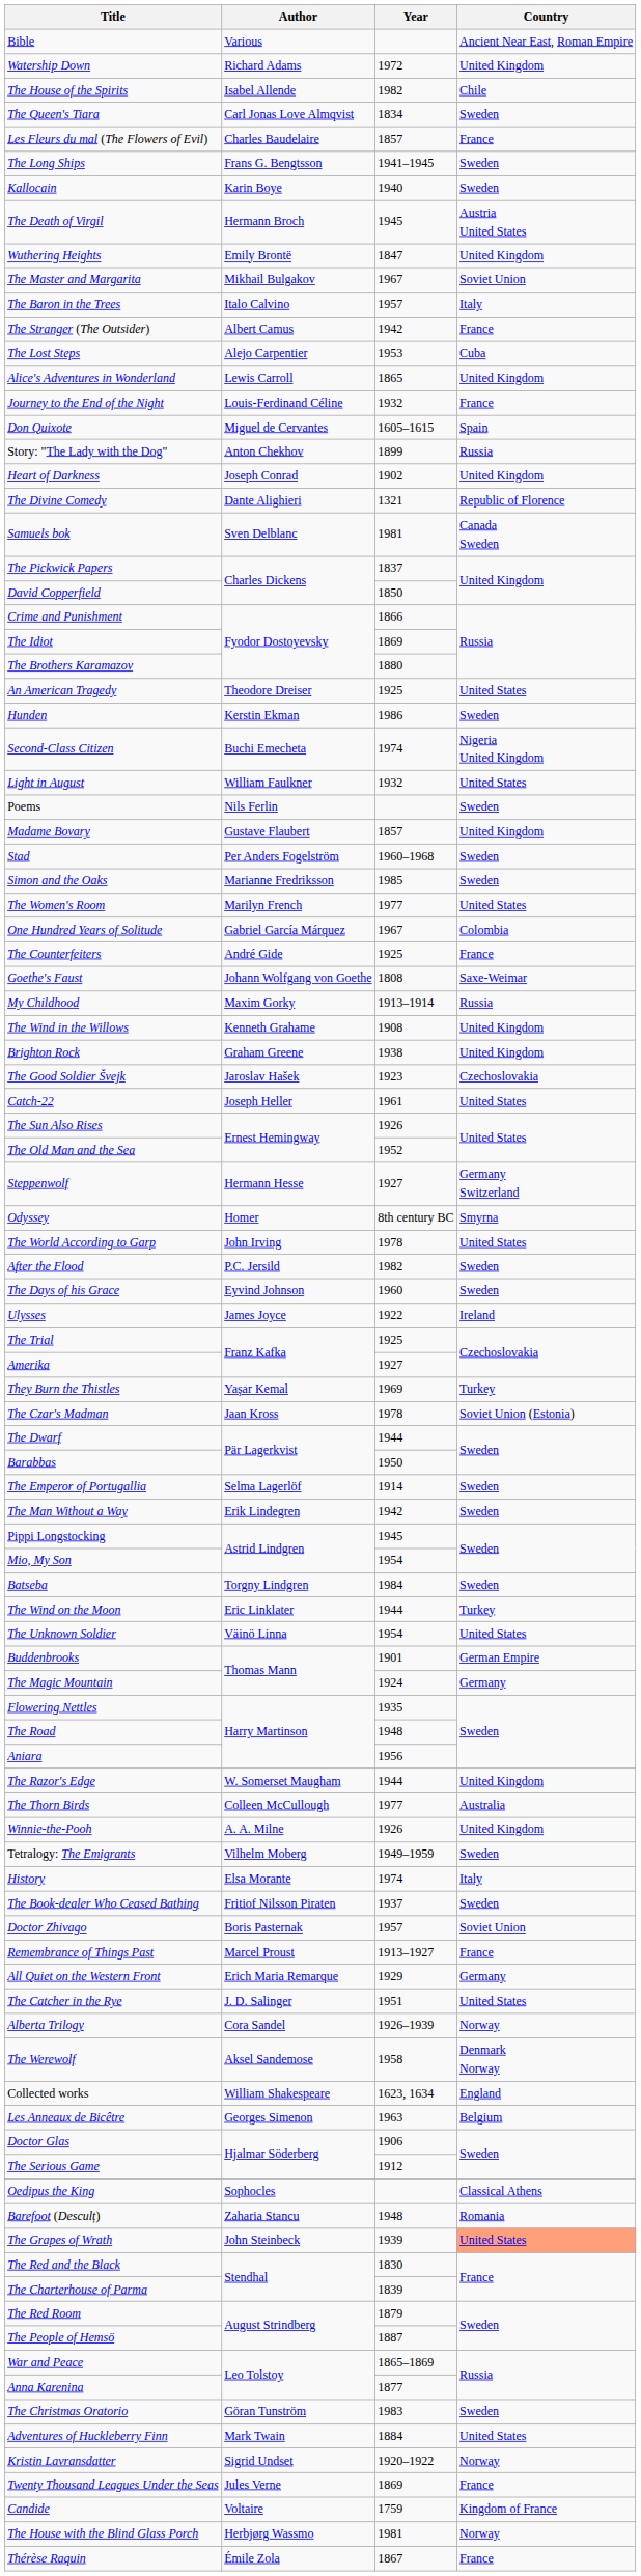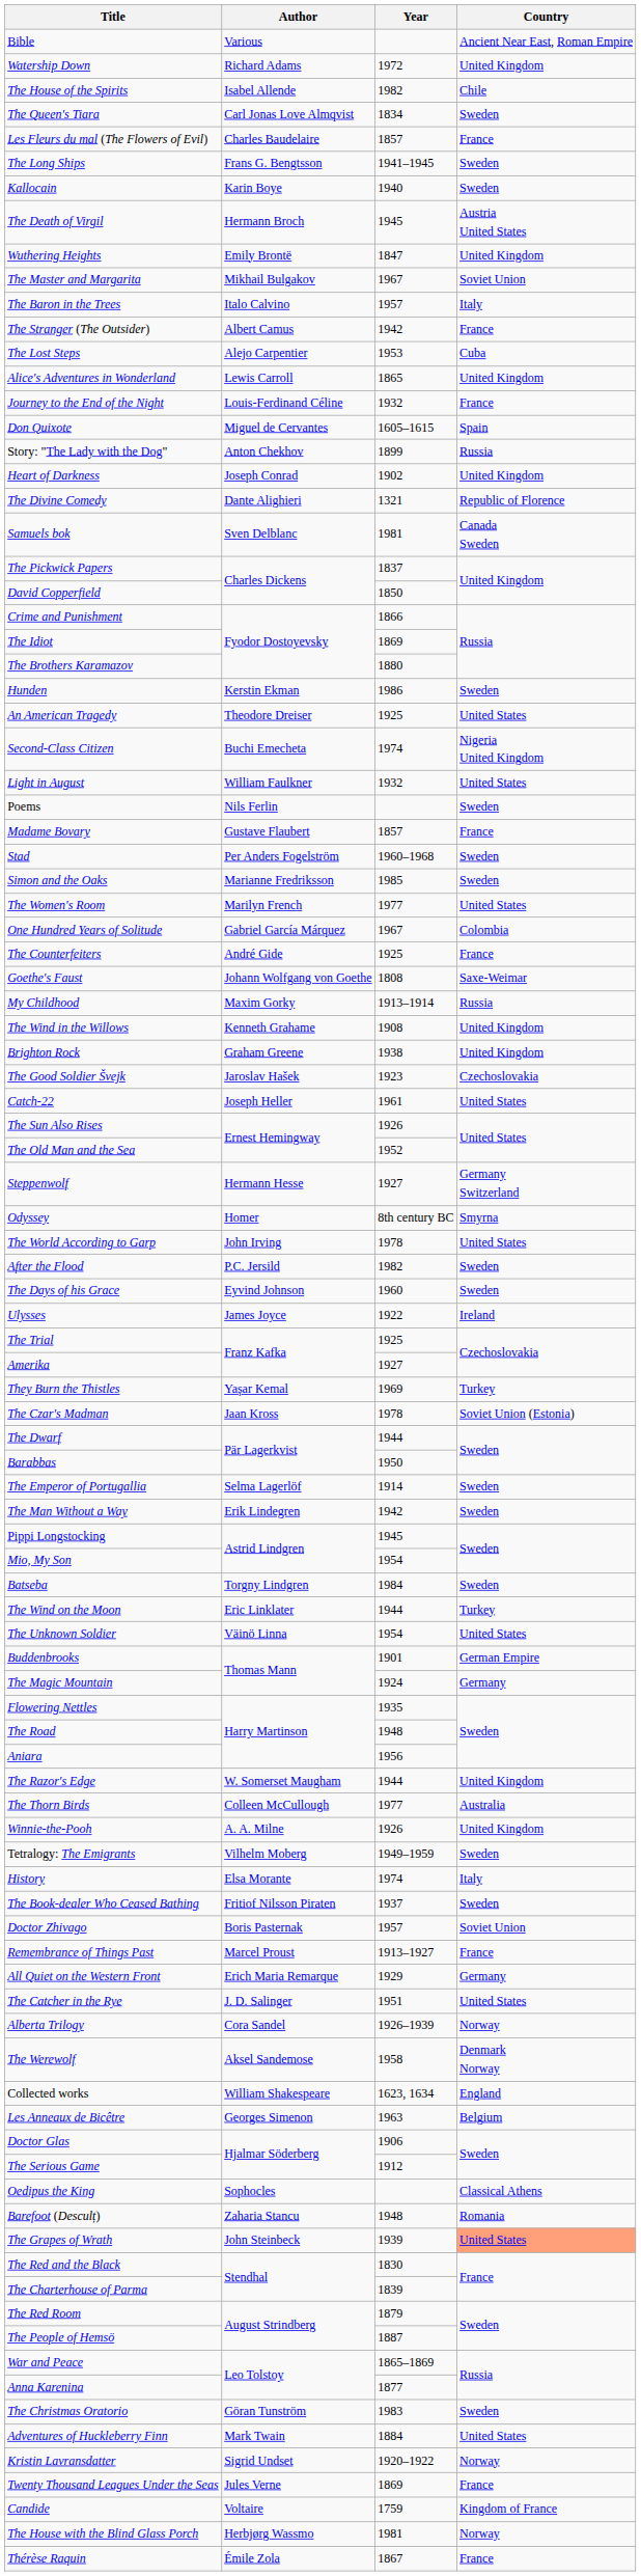rows swapped: An American Tragedy <-> Hunden
Madame Bovary | Country: United Kingdom -> France
